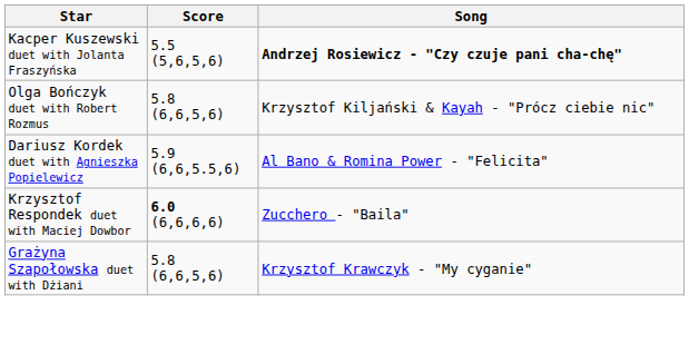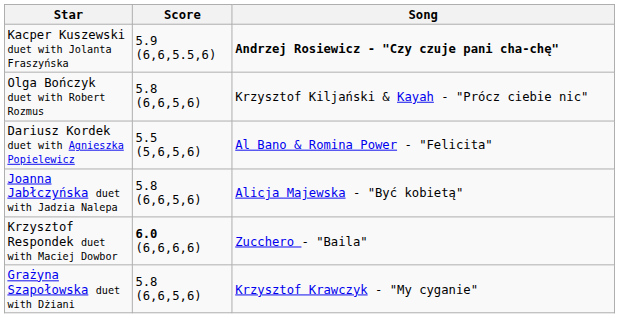Kacper Kuszewski duet with Jolanta Fraszyńska | Score: 5.5 (5,6,5,6) -> 5.9 (6,6,5.5,6)
Dariusz Kordek duet with Agnieszka Popielewicz | Score: 5.9 (6,6,5.5,6) -> 5.5 (5,6,5,6)
+ row: Joanna Jabłczyńska duet with Jadzia Nalepa | 5.8 (6,6,5,6) | Alicja Majewska - "Być kobietą"
